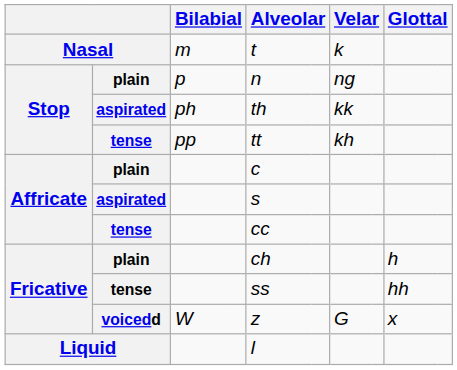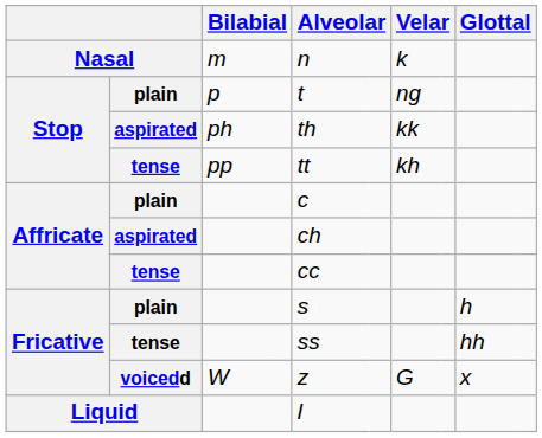Nasal | column 5: t -> n
Stop / plain | column 5: n -> t
Affricate / aspirated | column 5: s -> ch
Fricative / plain | column 5: ch -> s
